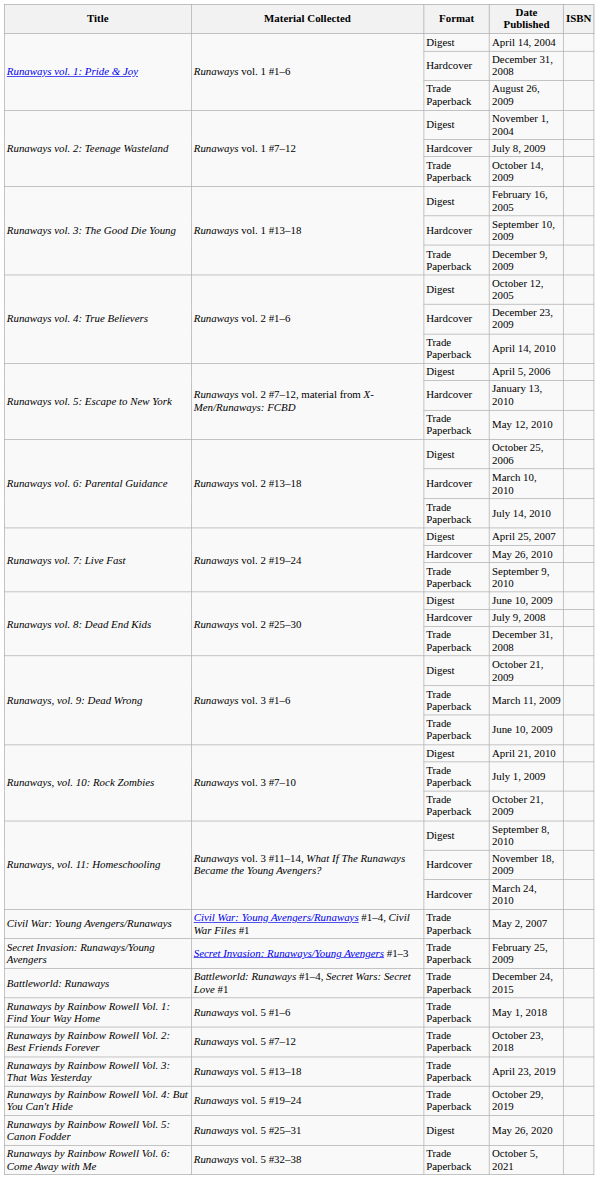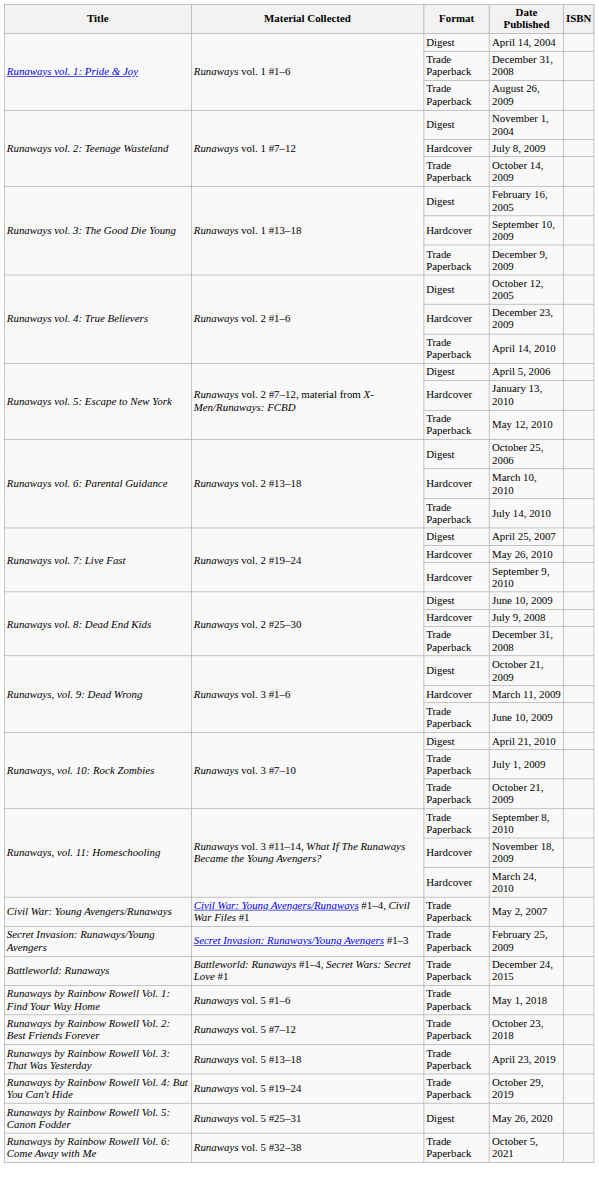Runaways vol. 1: Pride & Joy / December 31, 2008 | Format: Hardcover -> Trade Paperback
September 9, 2010 | Format: Trade Paperback -> Hardcover
March 11, 2009 | Format: Trade Paperback -> Hardcover
September 8, 2010 | Format: Digest -> Trade Paperback
